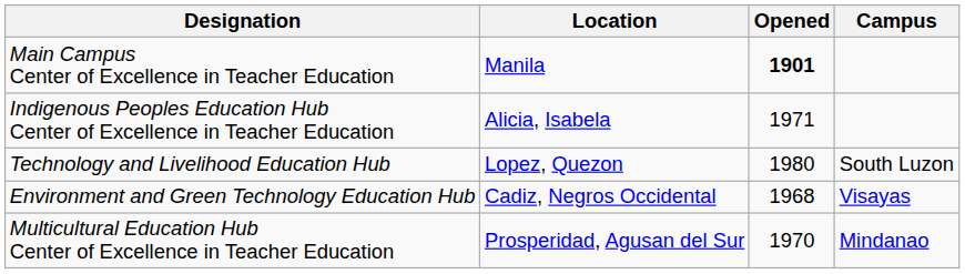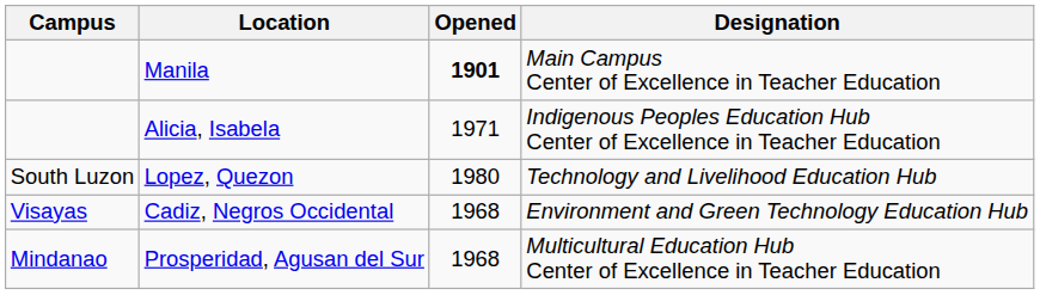columns swapped: Campus <-> Designation
Prosperidad, Agusan del Sur | Opened: 1970 -> 1968
